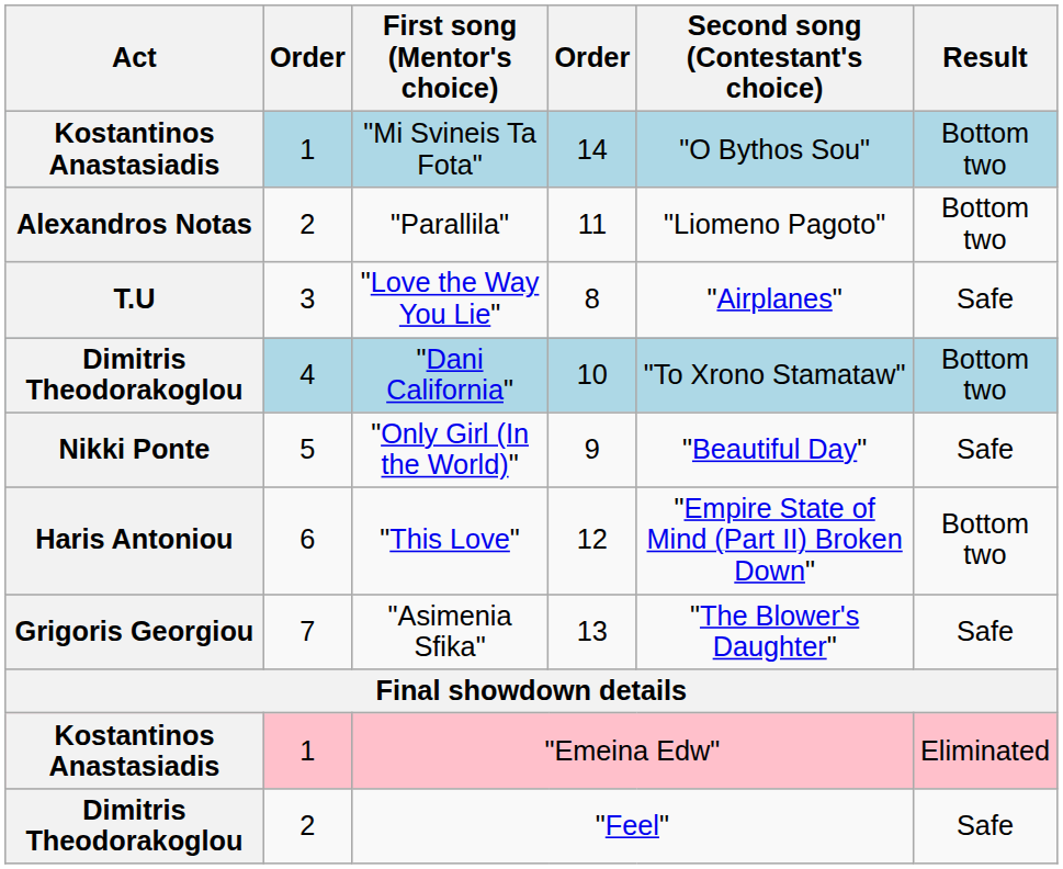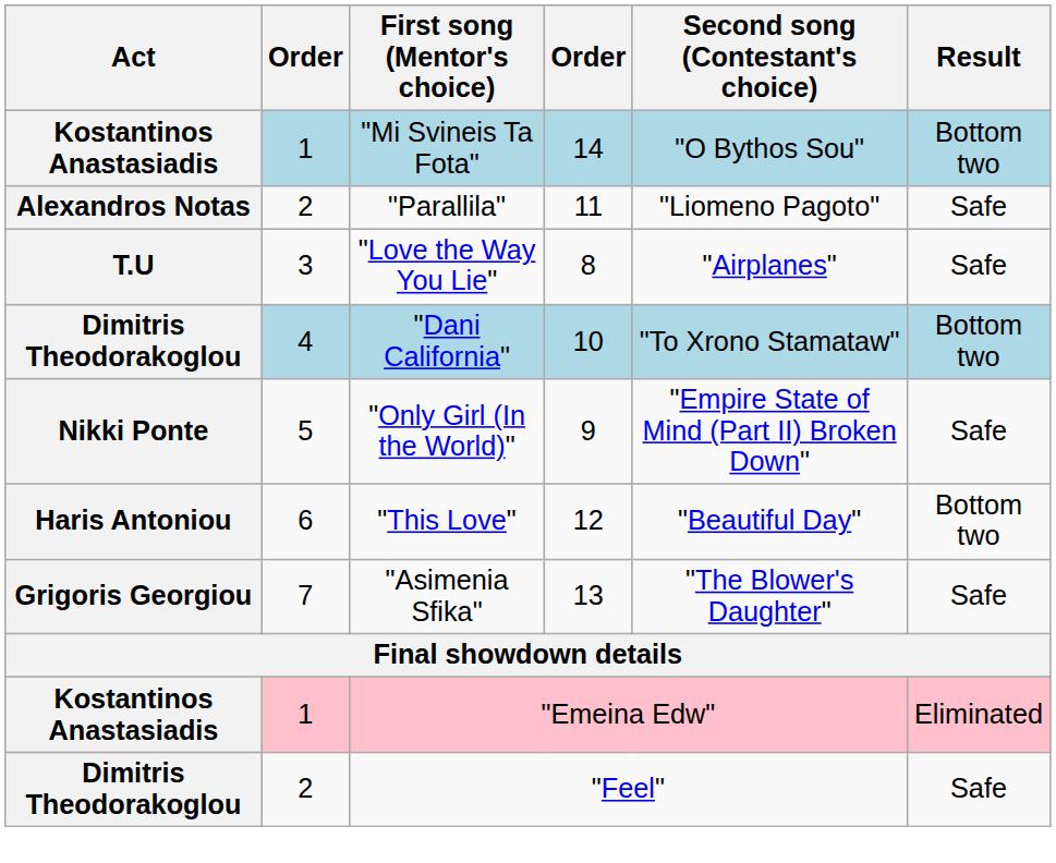"Parallila" | Result: Bottom two -> Safe
"Only Girl (In the World)" | Second song (Contestant's choice): "Beautiful Day" -> "Empire State of Mind (Part II) Broken Down"
"This Love" | Second song (Contestant's choice): "Empire State of Mind (Part II) Broken Down" -> "Beautiful Day"
